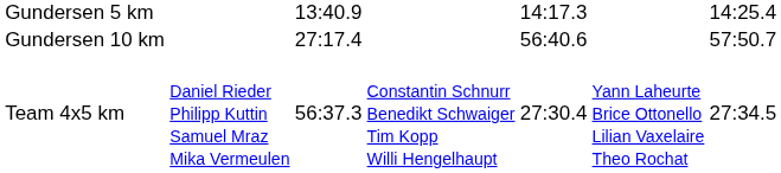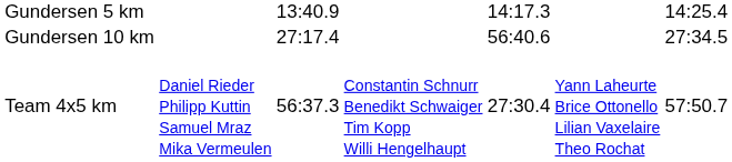Gundersen 10 km | column 7: 57:50.7 -> 27:34.5
Team 4x5 km | column 7: 27:34.5 -> 57:50.7
